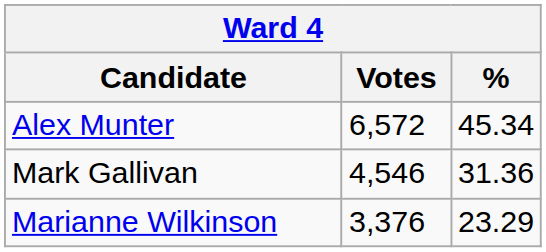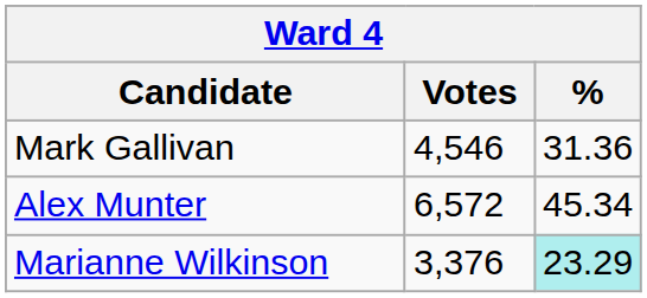rows swapped: Alex Munter <-> Mark Gallivan
Marianne Wilkinson | %: no background -> paleturquoise background
